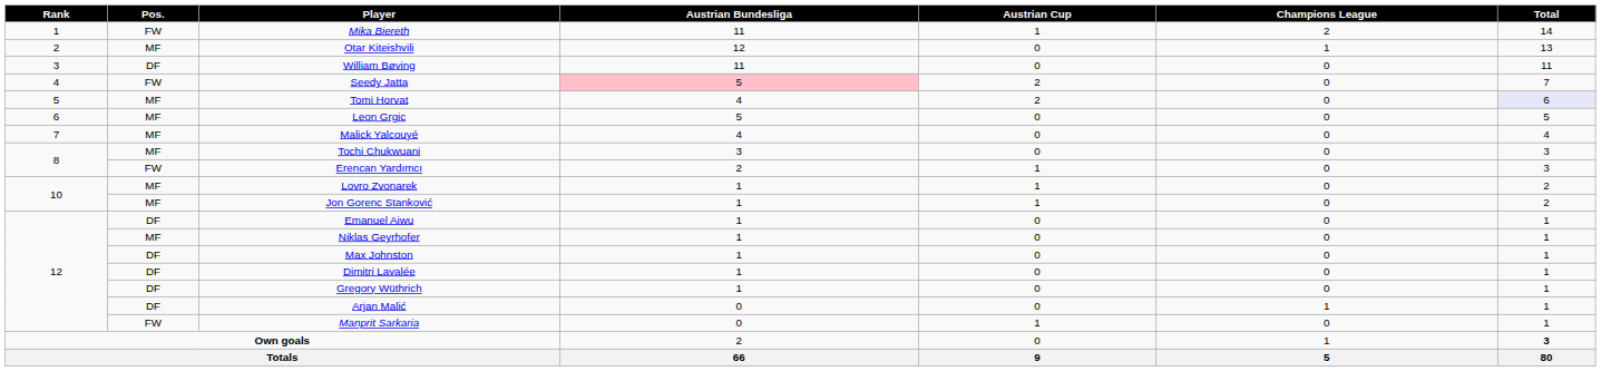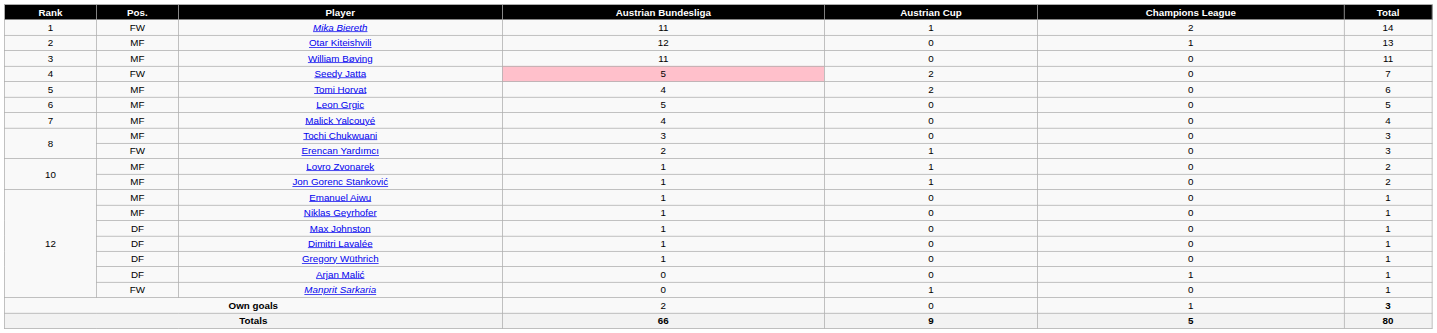William Bøving | Pos.: DF -> MF
Tomi Horvat | Total: lavender background -> no background
Emanuel Aiwu | Pos.: DF -> MF
